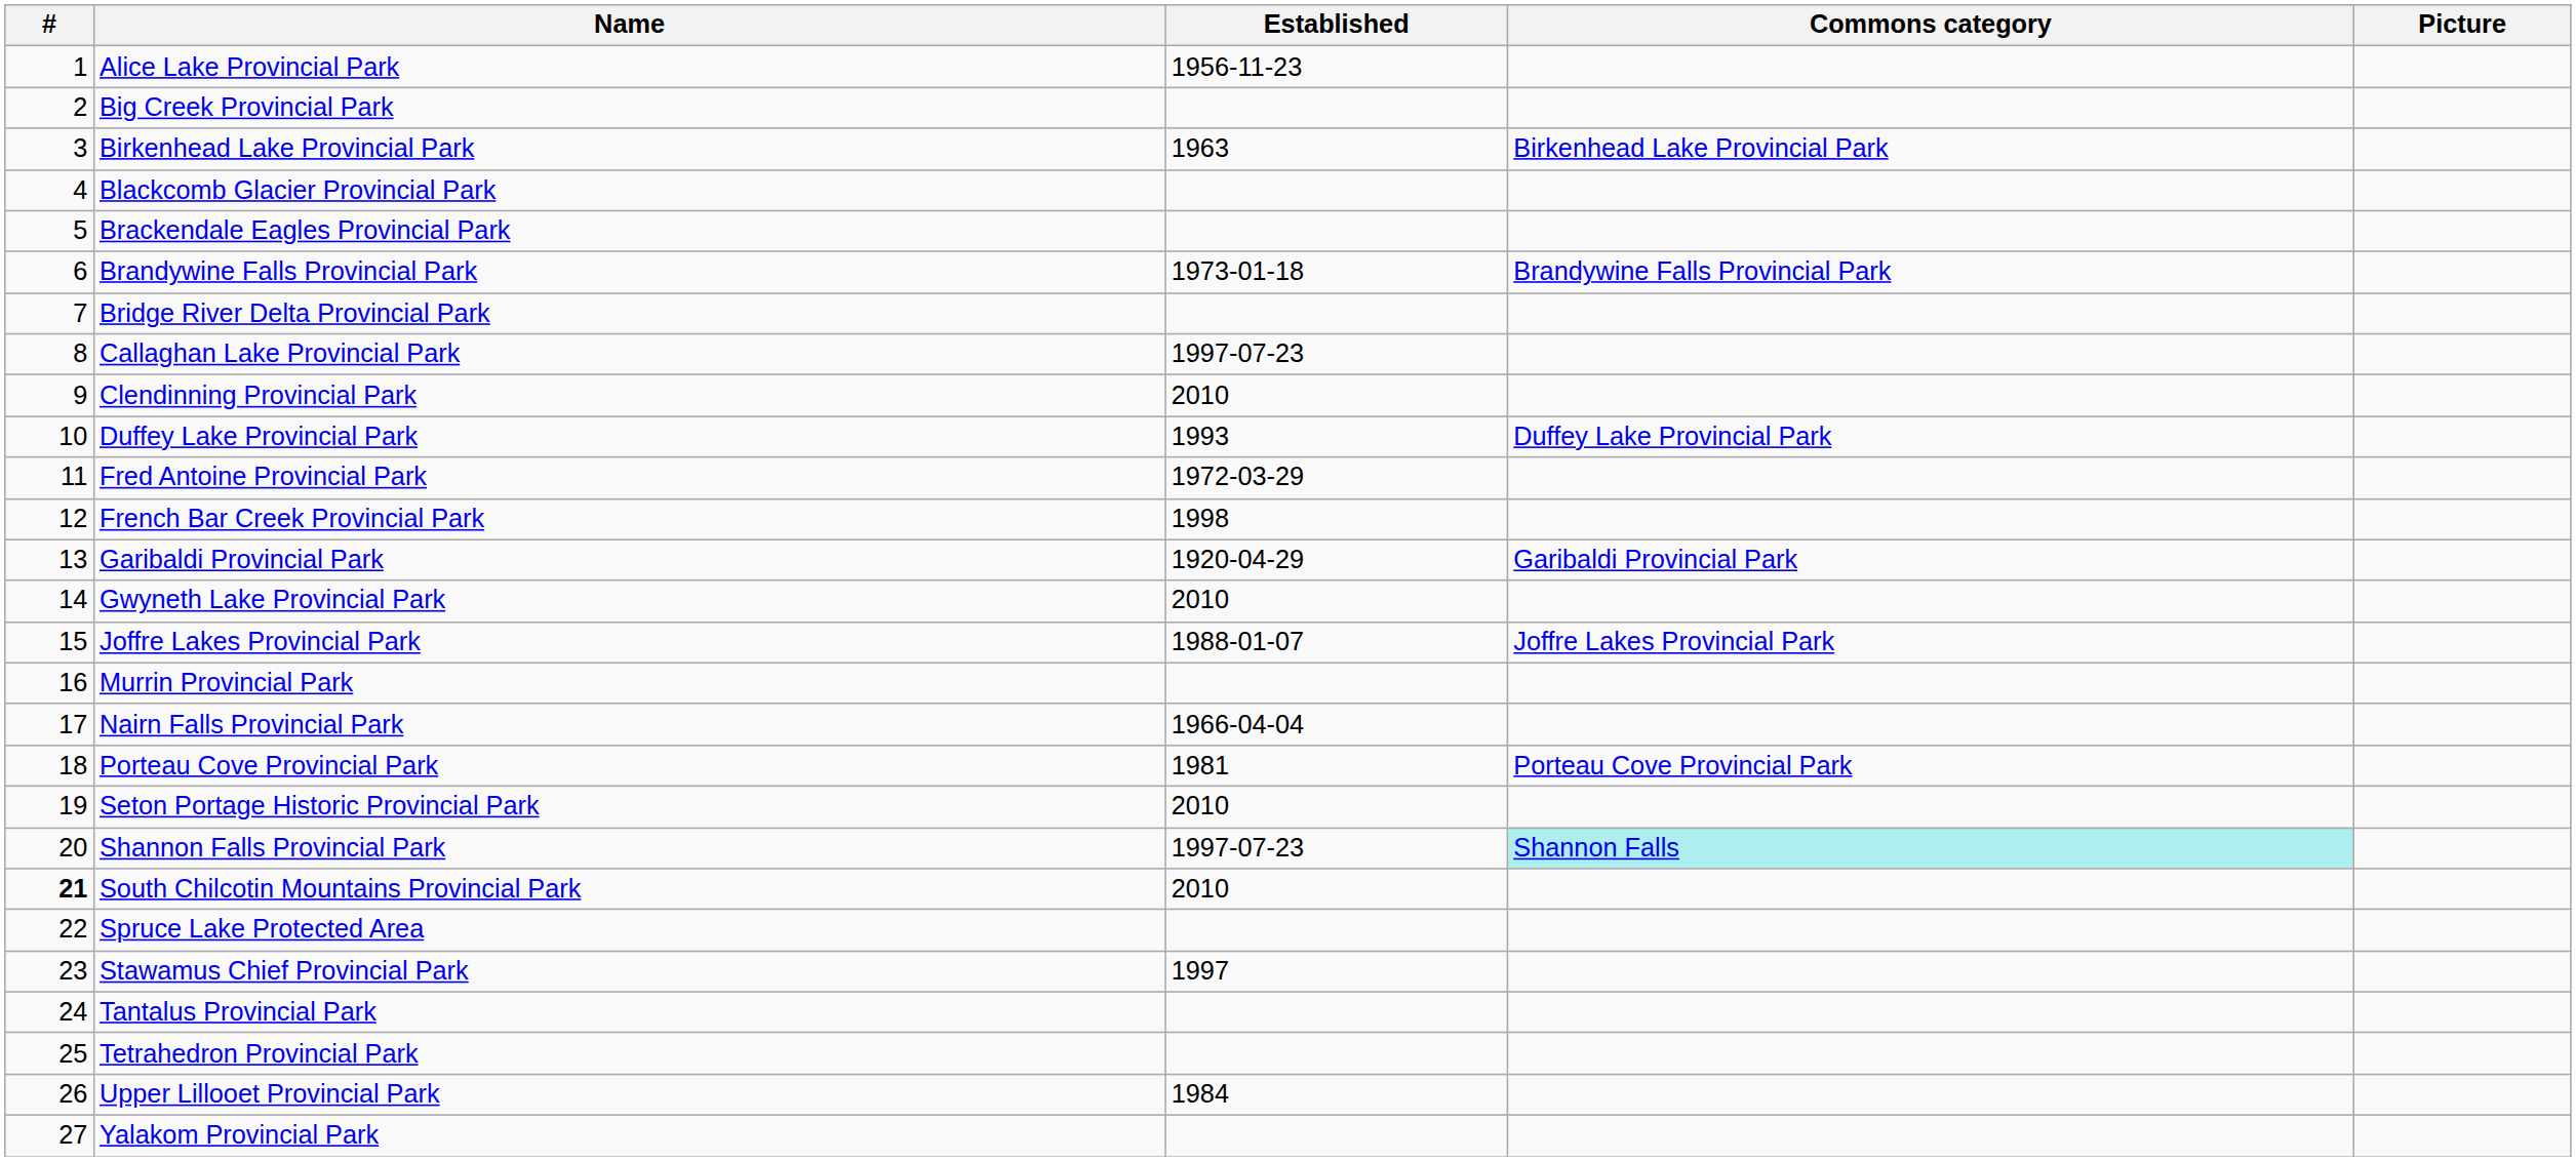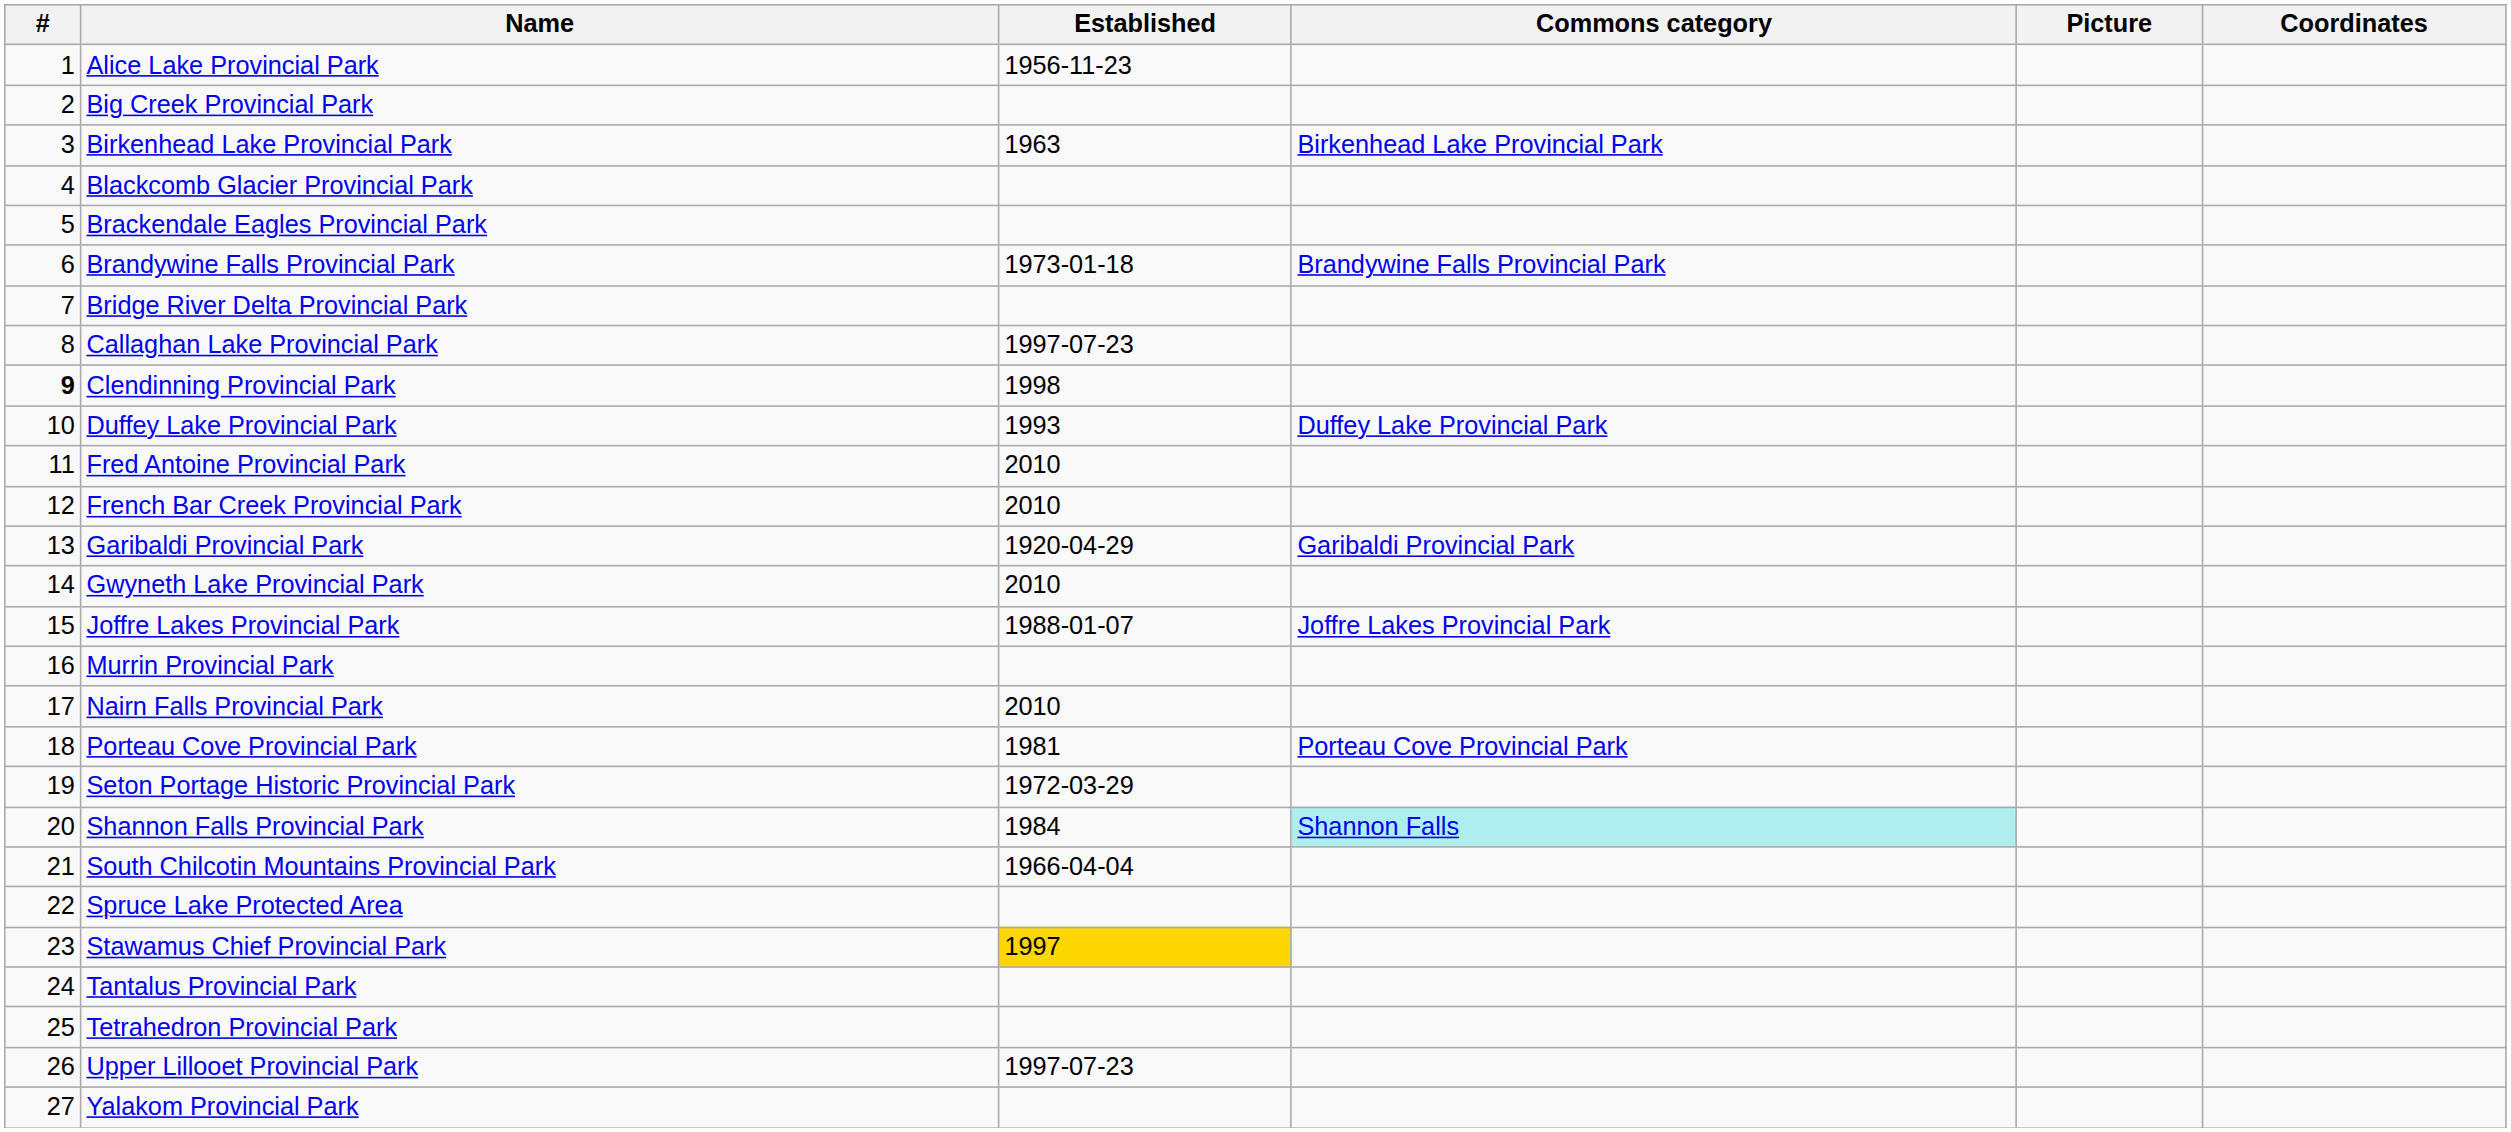+ column: Coordinates
Clendinning Provincial Park | #: normal -> bold
Clendinning Provincial Park | Established: 2010 -> 1998
Fred Antoine Provincial Park | Established: 1972-03-29 -> 2010
French Bar Creek Provincial Park | Established: 1998 -> 2010
Nairn Falls Provincial Park | Established: 1966-04-04 -> 2010
Seton Portage Historic Provincial Park | Established: 2010 -> 1972-03-29
Shannon Falls Provincial Park | Established: 1997-07-23 -> 1984
South Chilcotin Mountains Provincial Park | #: bold -> normal
South Chilcotin Mountains Provincial Park | Established: 2010 -> 1966-04-04
Stawamus Chief Provincial Park | Established: no background -> gold background
Upper Lillooet Provincial Park | Established: 1984 -> 1997-07-23
